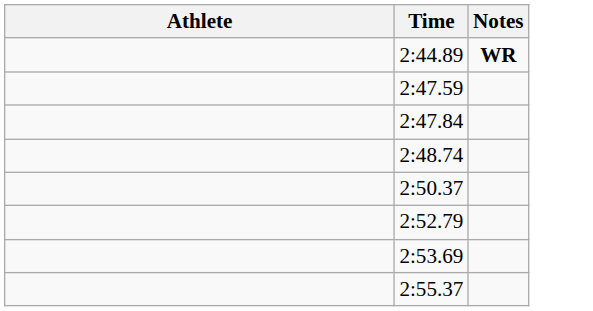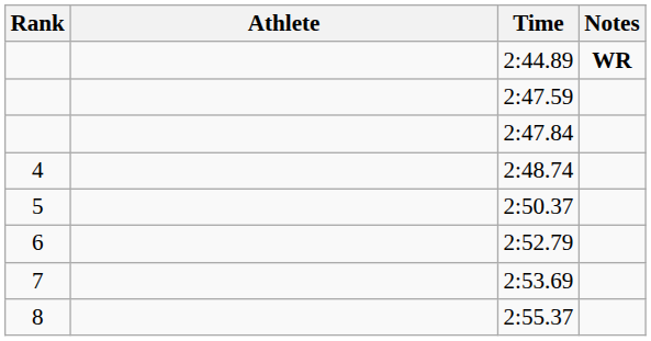+ column: Rank | 4 | 5 | 6 | 7 | 8
